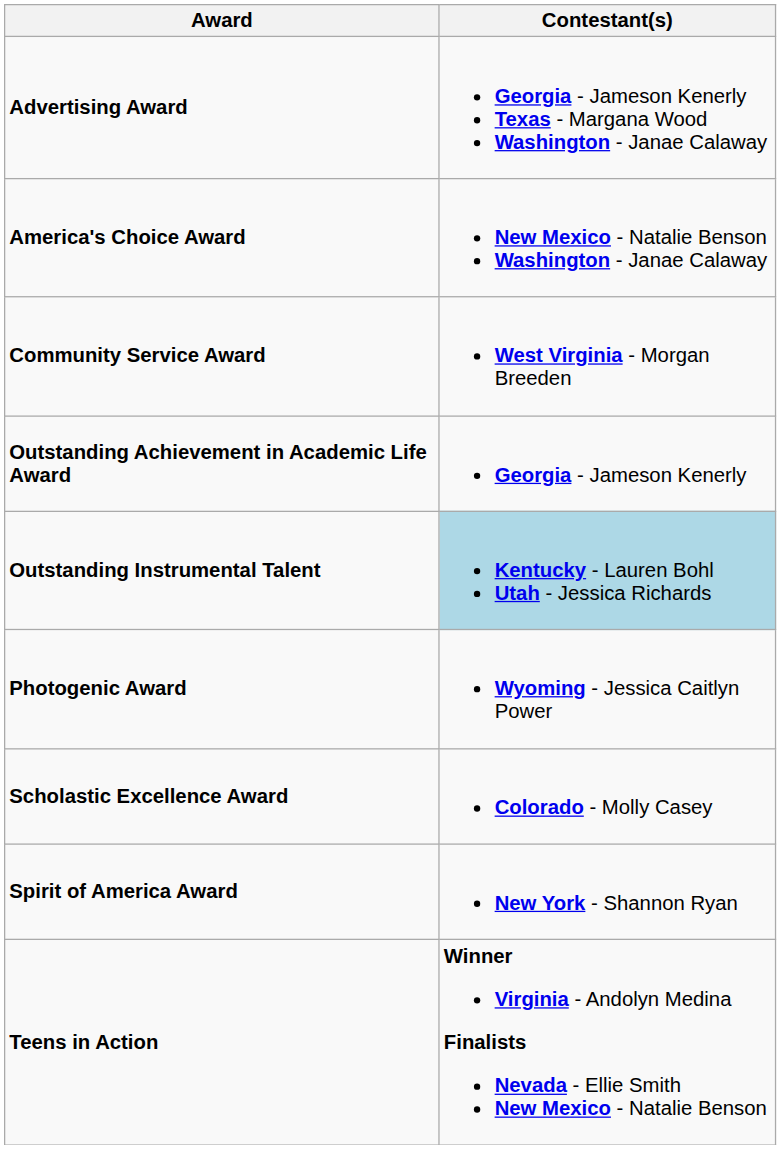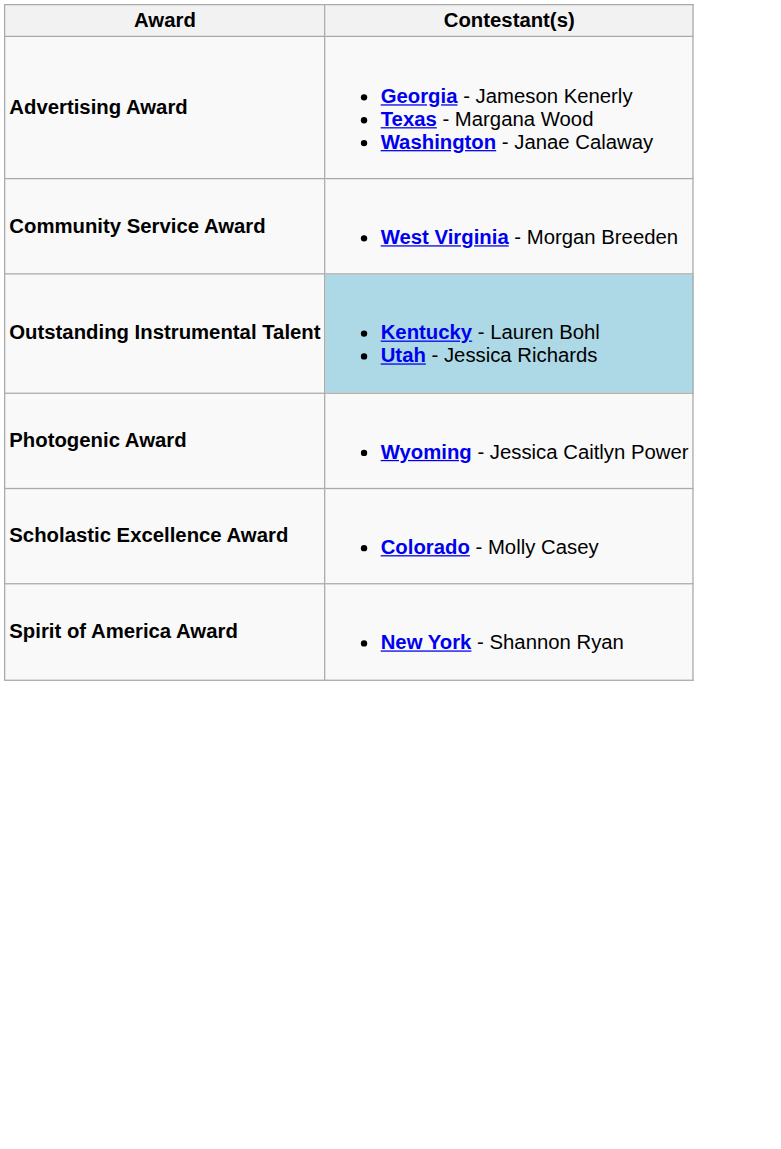- row: America's Choice Award | New Mexico - Natalie Benson Washington - Janae Calaway
- row: Outstanding Achievement in Academic Life Award | Georgia - Jameson Kenerly
- row: Teens in Action | Winner Virginia - Andolyn Medina Finalists Nevada - Ellie Smith New Mexico - Natalie Benson
